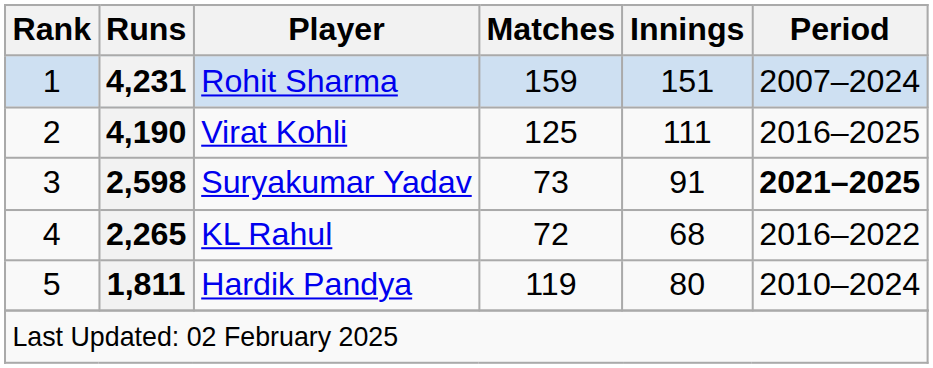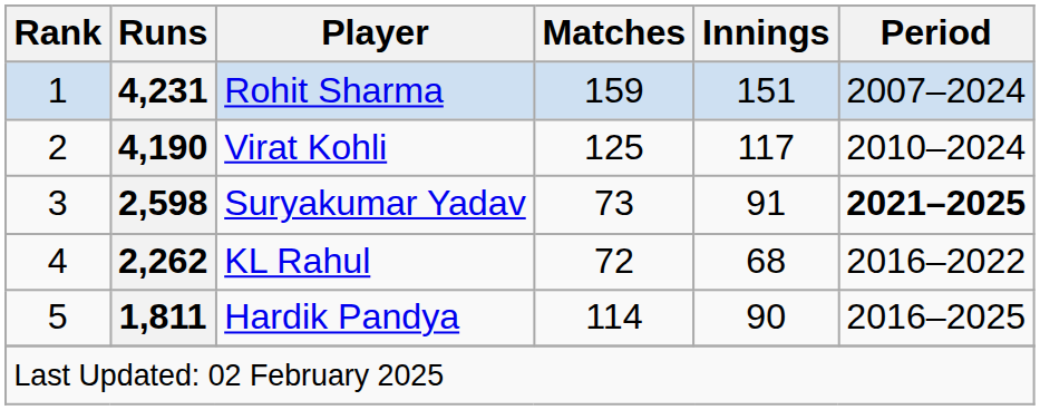Virat Kohli | Innings: 111 -> 117
Virat Kohli | Period: 2016–2025 -> 2010–2024
KL Rahul | Runs: 2,265 -> 2,262
Hardik Pandya | Matches: 119 -> 114
Hardik Pandya | Innings: 80 -> 90
Hardik Pandya | Period: 2010–2024 -> 2016–2025
